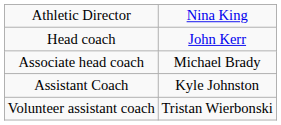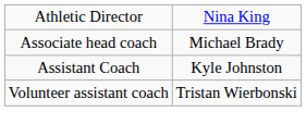- row: Head coach | John Kerr
